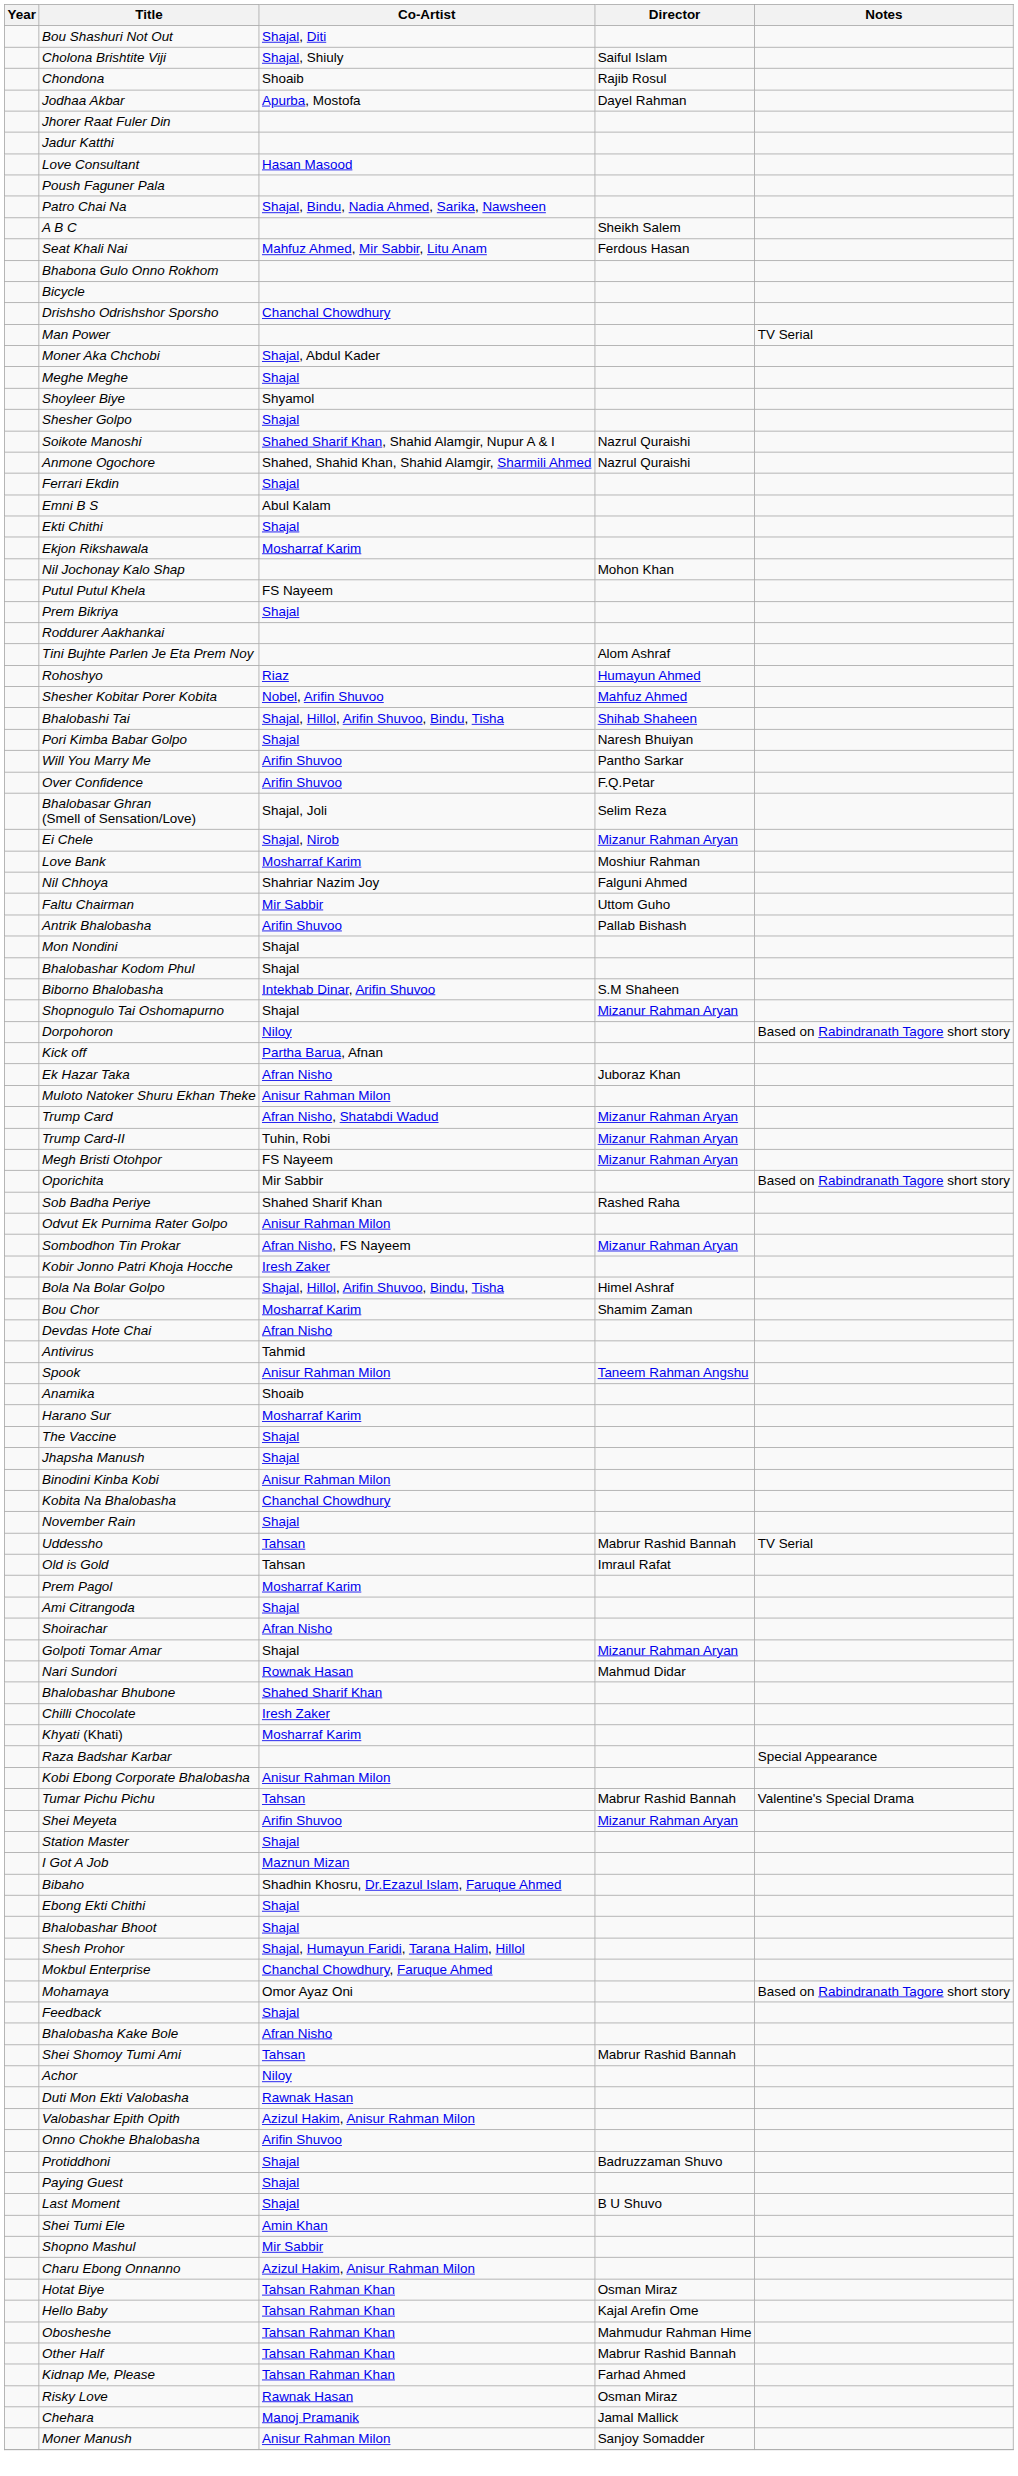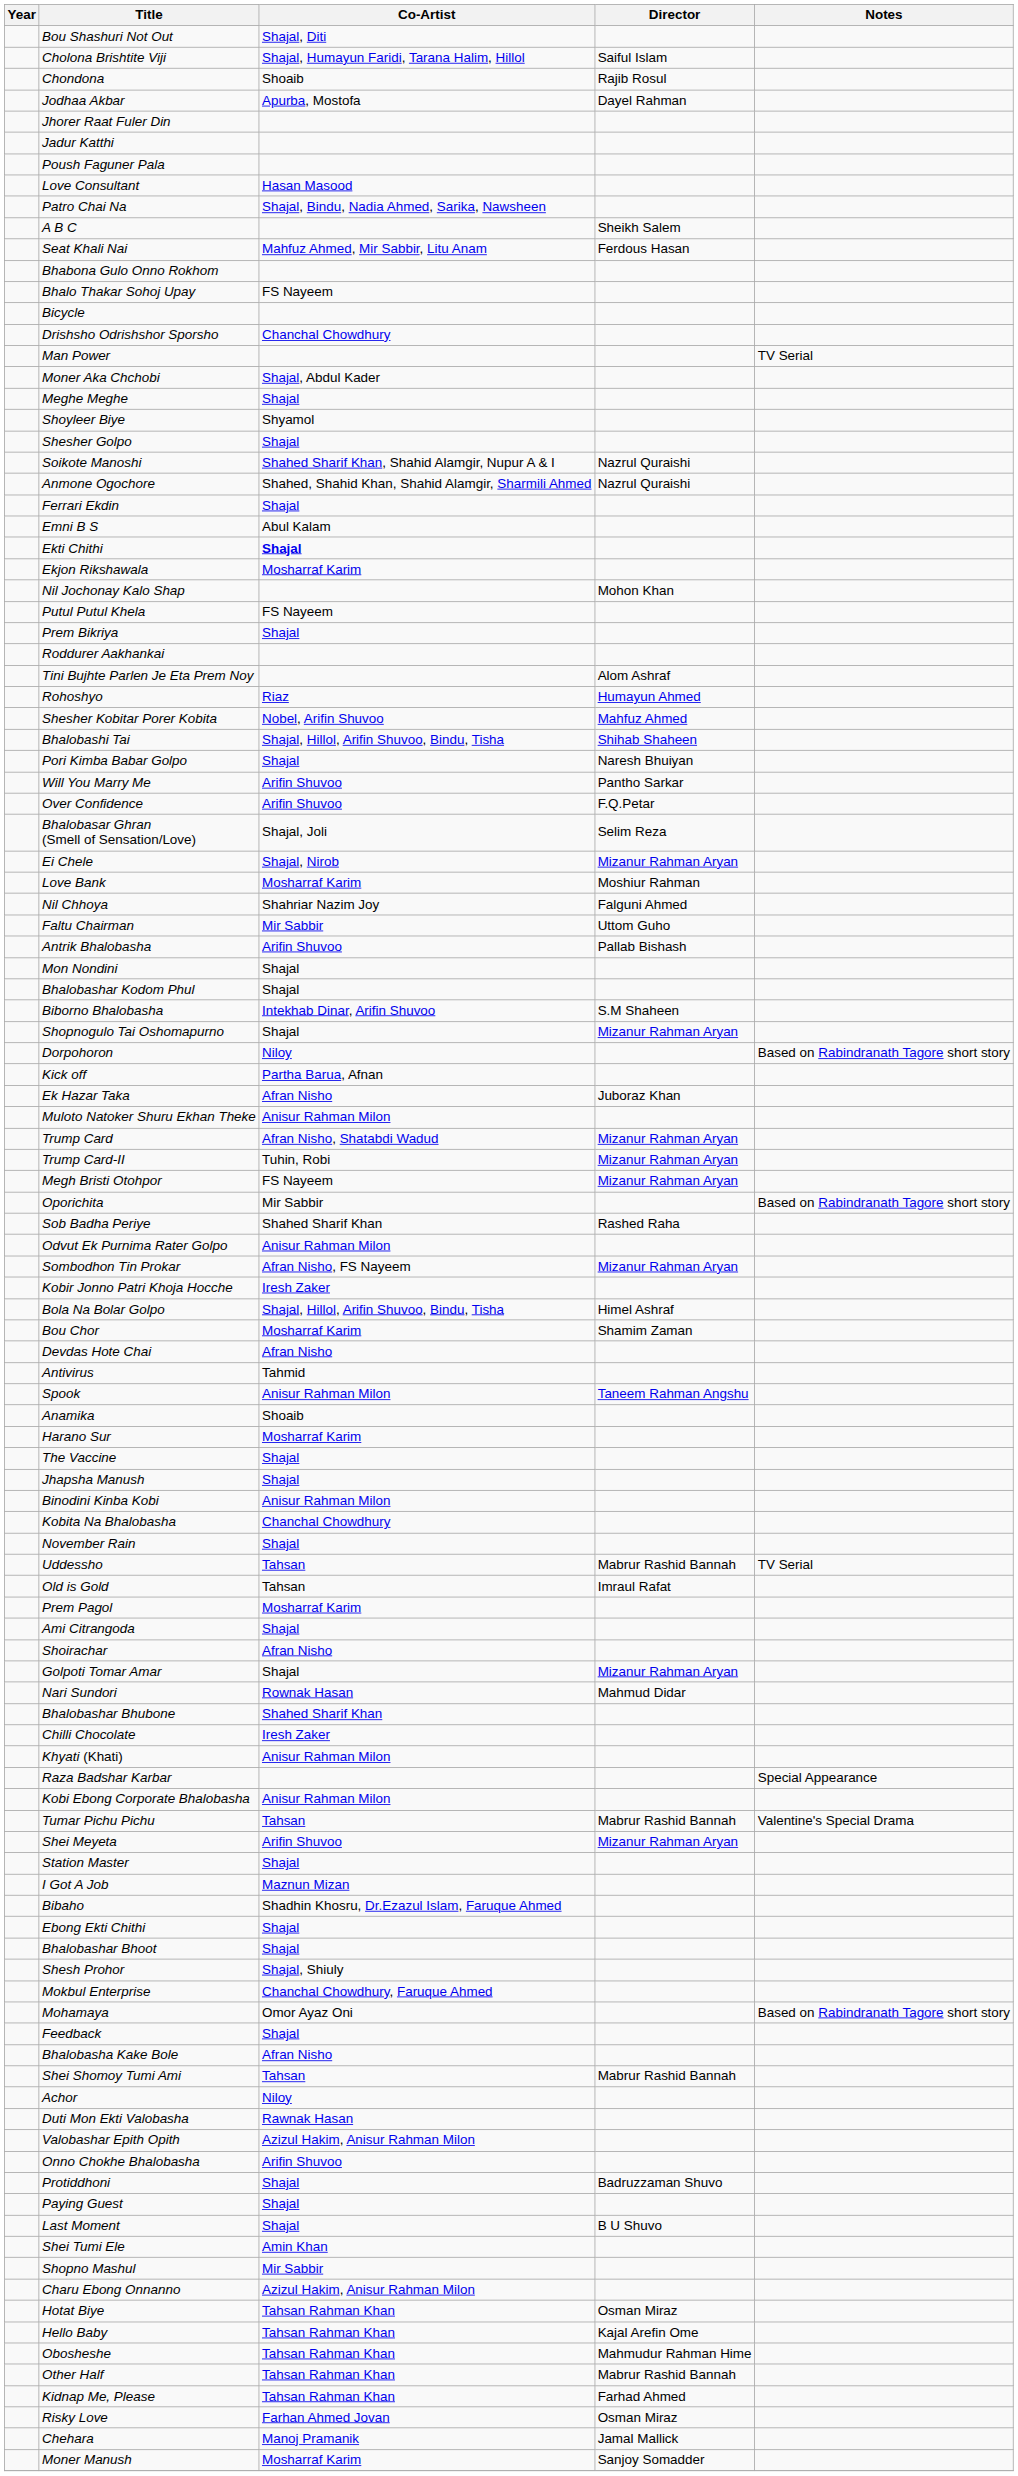Cholona Brishtite Viji | Co-Artist: Shajal, Shiuly -> Shajal, Humayun Faridi, Tarana Halim, Hillol
rows swapped: Love Consultant <-> Poush Faguner Pala
+ row: Bhalo Thakar Sohoj Upay | FS Nayeem
Ekti Chithi | Co-Artist: normal -> bold
Khyati (Khati) | Co-Artist: Mosharraf Karim -> Anisur Rahman Milon
Shesh Prohor | Co-Artist: Shajal, Humayun Faridi, Tarana Halim, Hillol -> Shajal, Shiuly
Risky Love | Co-Artist: Rawnak Hasan -> Farhan Ahmed Jovan
Moner Manush | Co-Artist: Anisur Rahman Milon -> Mosharraf Karim
